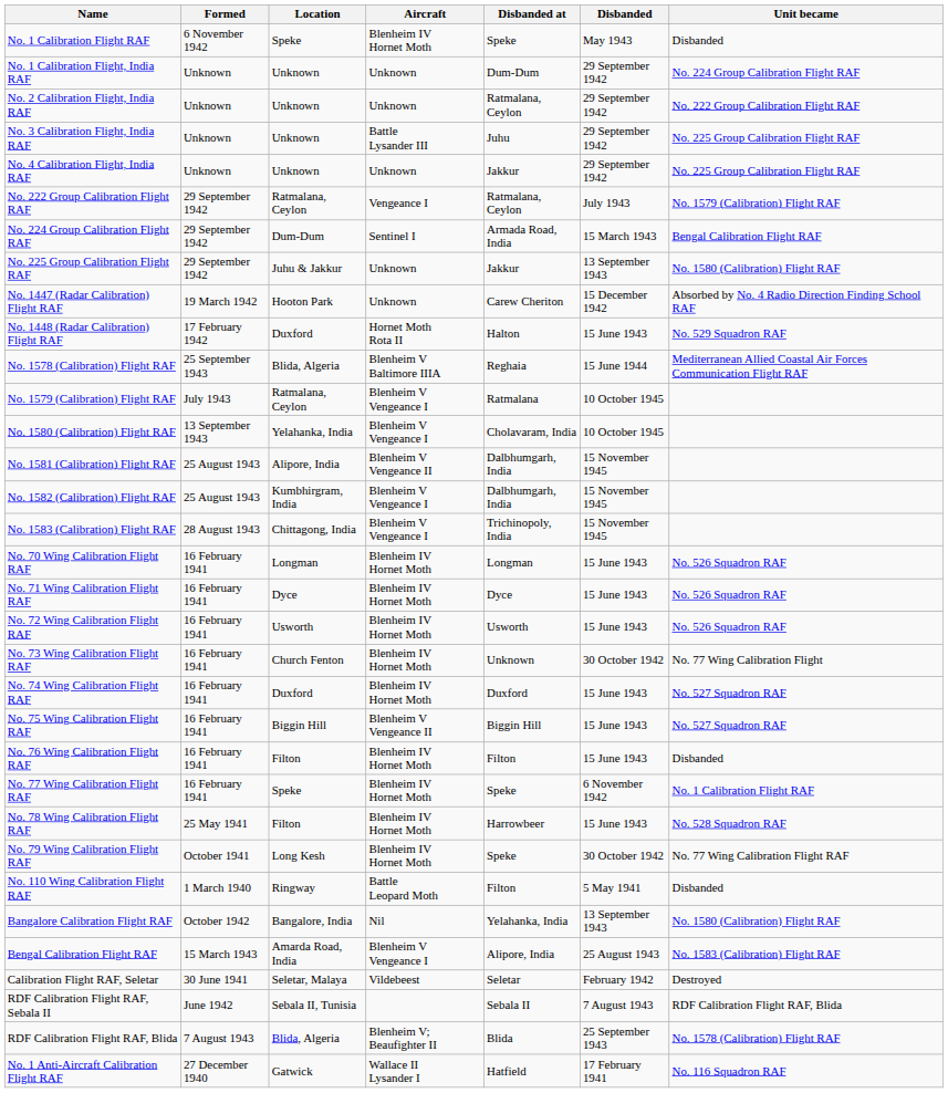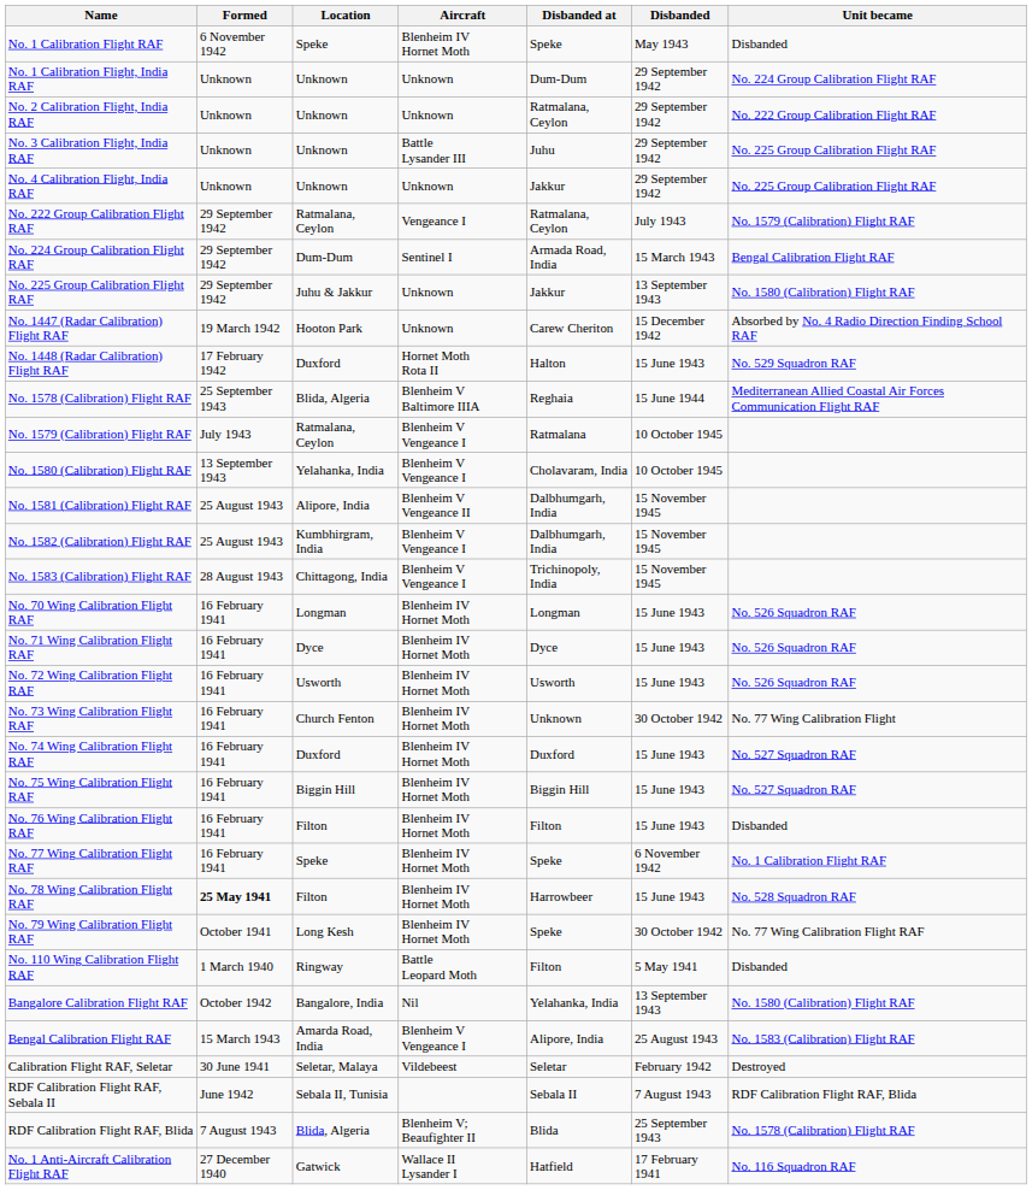No. 75 Wing Calibration Flight RAF | Aircraft: Blenheim V Vengeance II -> Blenheim IV Hornet Moth
No. 78 Wing Calibration Flight RAF | Formed: normal -> bold
